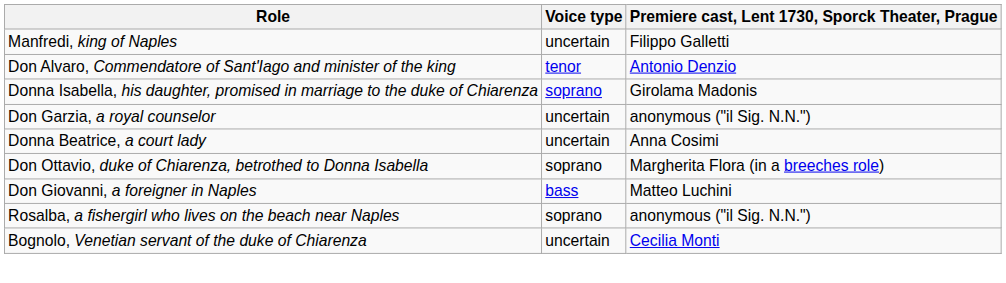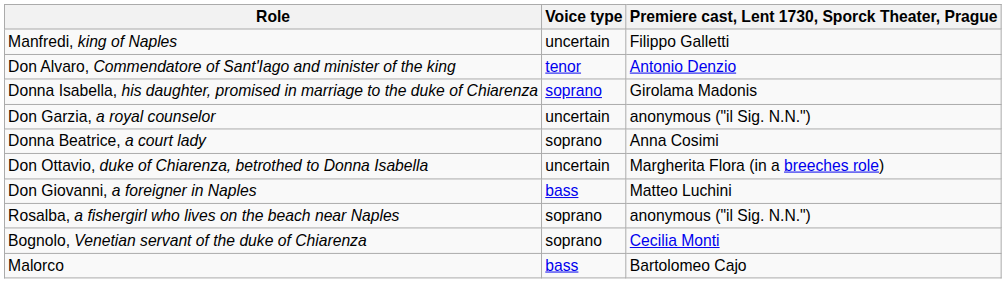Donna Beatrice, a court lady | Voice type: uncertain -> soprano
Don Ottavio, duke of Chiarenza, betrothed to Donna Isabella | Voice type: soprano -> uncertain
Bognolo, Venetian servant of the duke of Chiarenza | Voice type: uncertain -> soprano
+ row: Malorco | bass | Bartolomeo Cajo
